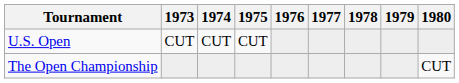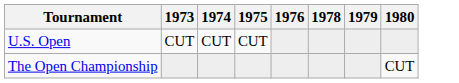- column: 1977
